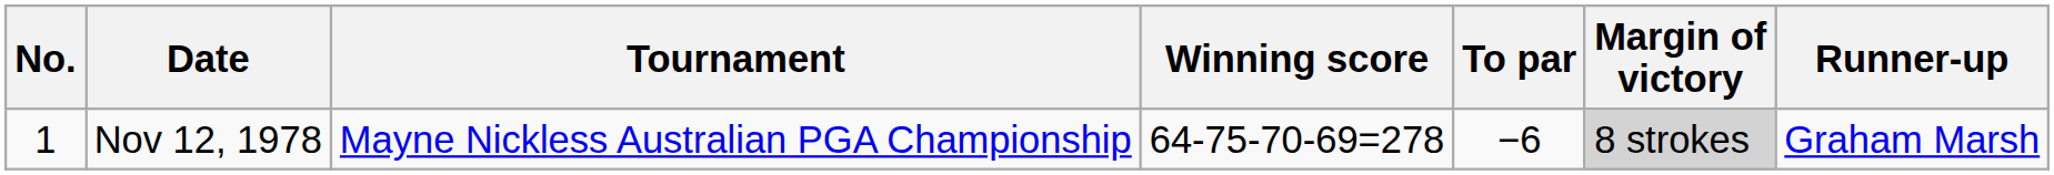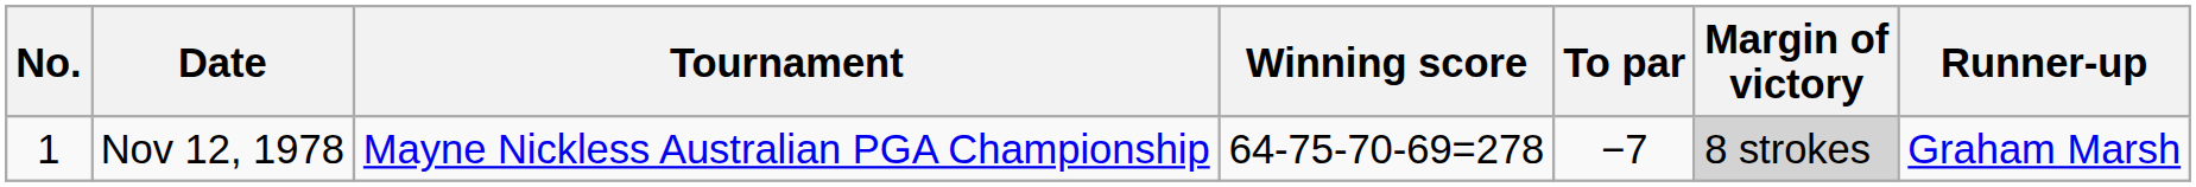Nov 12, 1978 | To par: −6 -> −7
